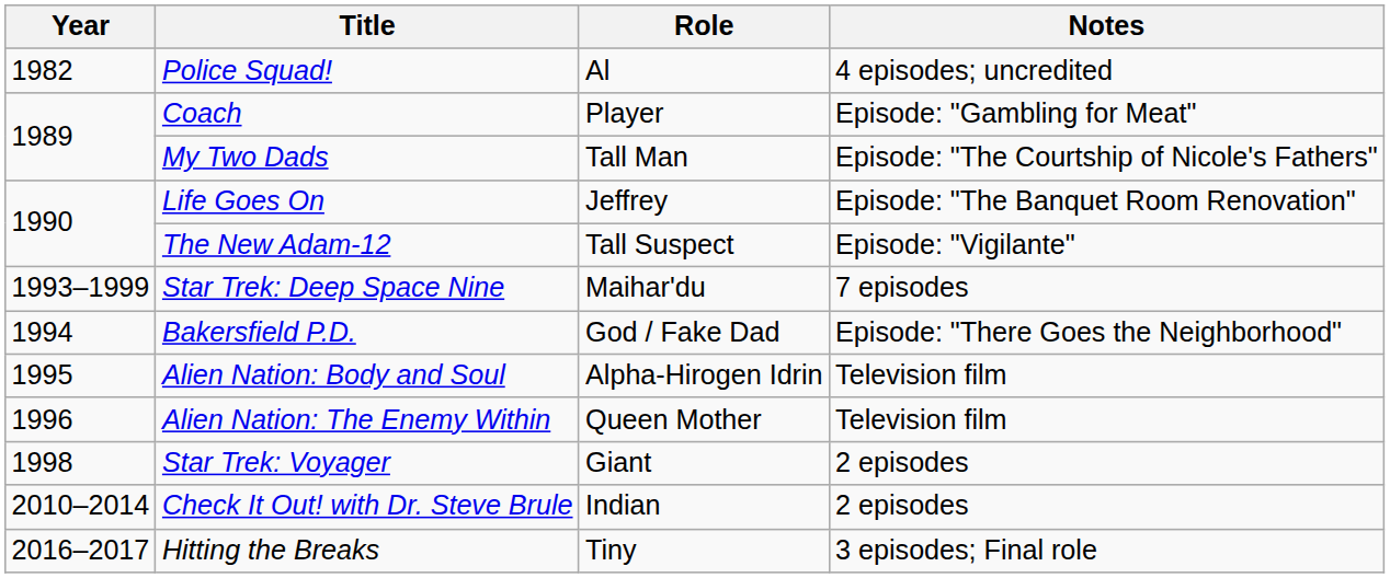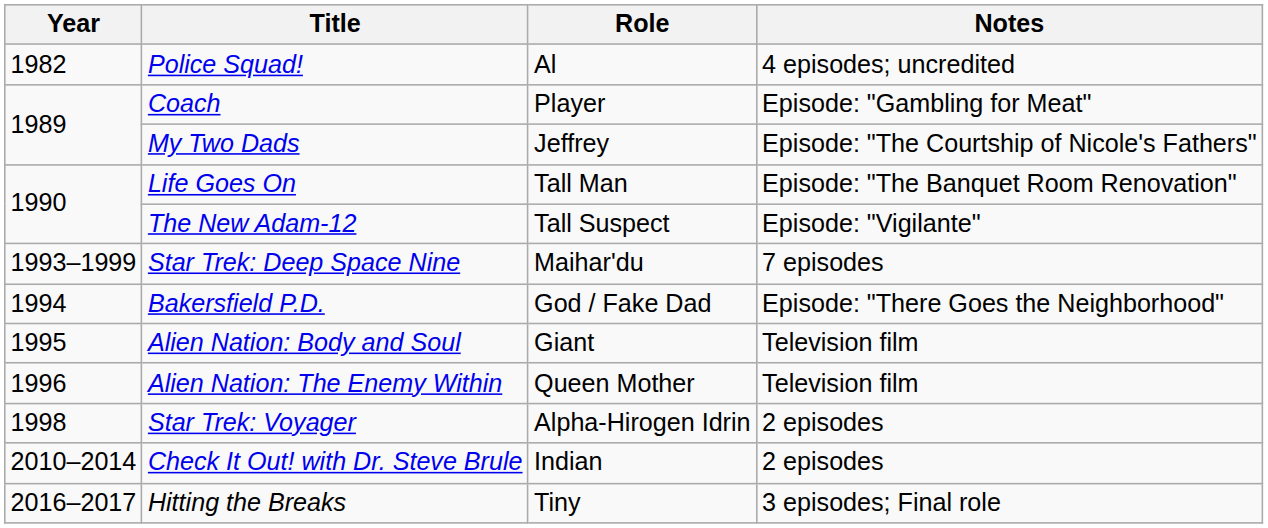My Two Dads | Role: Tall Man -> Jeffrey
Life Goes On | Role: Jeffrey -> Tall Man
Alien Nation: Body and Soul | Role: Alpha-Hirogen Idrin -> Giant
Star Trek: Voyager | Role: Giant -> Alpha-Hirogen Idrin
